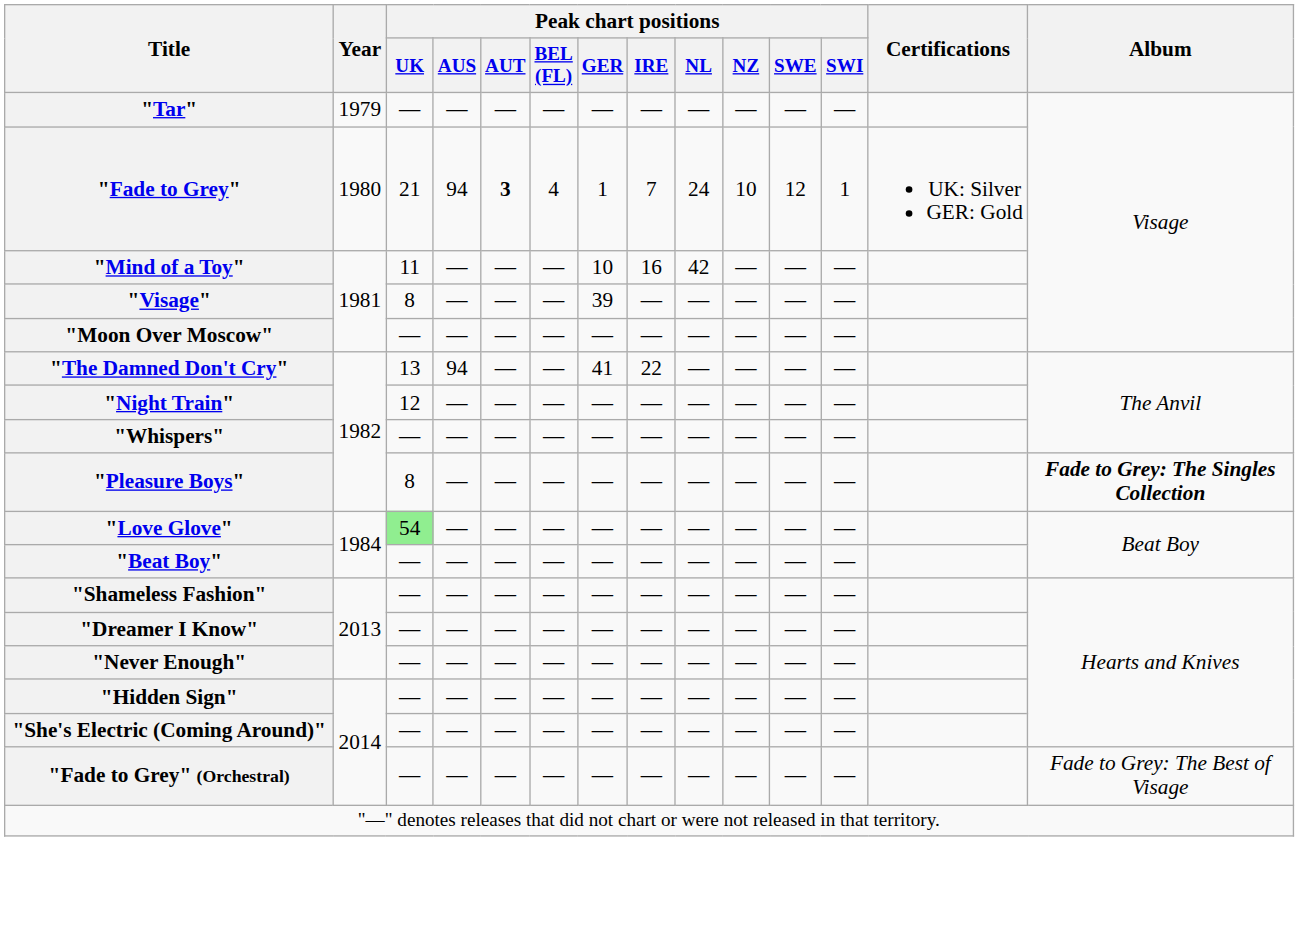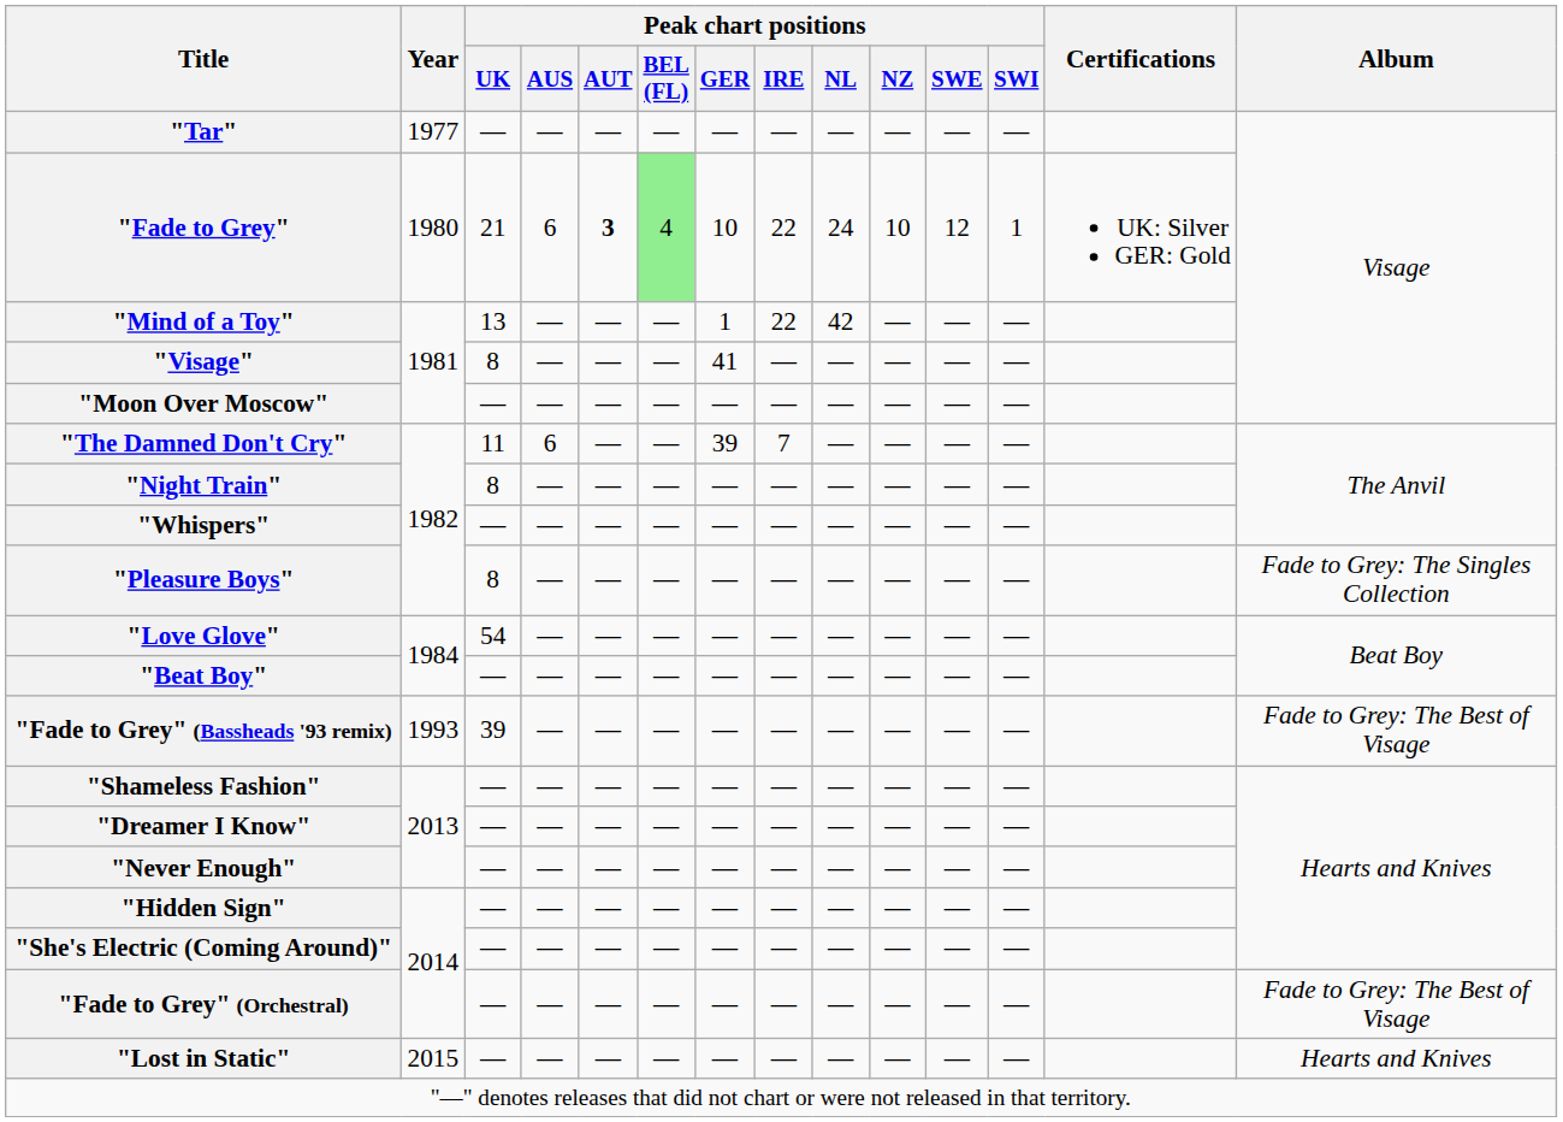"Tar" | Year: 1979 -> 1977
"Fade to Grey" | Peak chart positions / AUS: 94 -> 6
"Fade to Grey" | Peak chart positions / BEL (FL): no background -> lightgreen background
"Fade to Grey" | Peak chart positions / GER: 1 -> 10
"Fade to Grey" | Peak chart positions / IRE: 7 -> 22
"Mind of a Toy" | Peak chart positions / UK: 11 -> 13
"Mind of a Toy" | Peak chart positions / GER: 10 -> 1
"Mind of a Toy" | Peak chart positions / IRE: 16 -> 22
"Visage" | Peak chart positions / GER: 39 -> 41
"The Damned Don't Cry" | Peak chart positions / UK: 13 -> 11
"The Damned Don't Cry" | Peak chart positions / AUS: 94 -> 6
"The Damned Don't Cry" | Peak chart positions / GER: 41 -> 39
"The Damned Don't Cry" | Peak chart positions / IRE: 22 -> 7
"Night Train" | Peak chart positions / UK: 12 -> 8
"Pleasure Boys" | Album: bold -> normal
"Love Glove" | Peak chart positions / UK: lightgreen background -> no background
+ row: "Fade to Grey" (Bassheads '93 remix) | 1993 | 39 | — | — | — | — | — | — | — | — | — | Fade to Grey: The Best of Visage
+ row: "Lost in Static" | 2015 | — | — | — | — | — | — | — | — | — | — | Hearts and Knives
